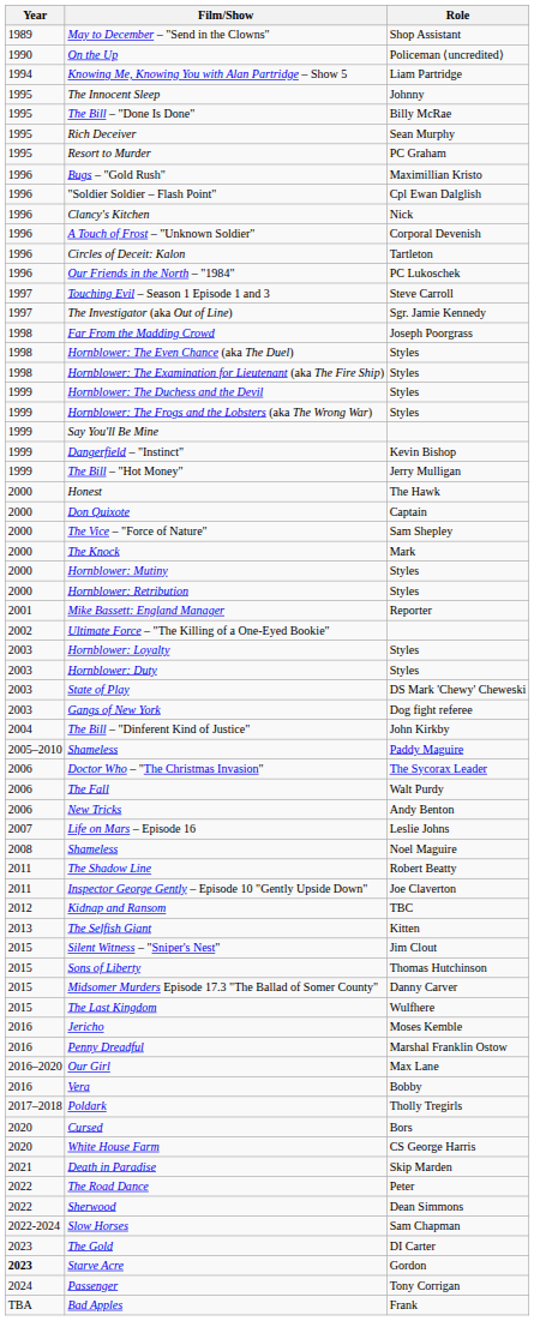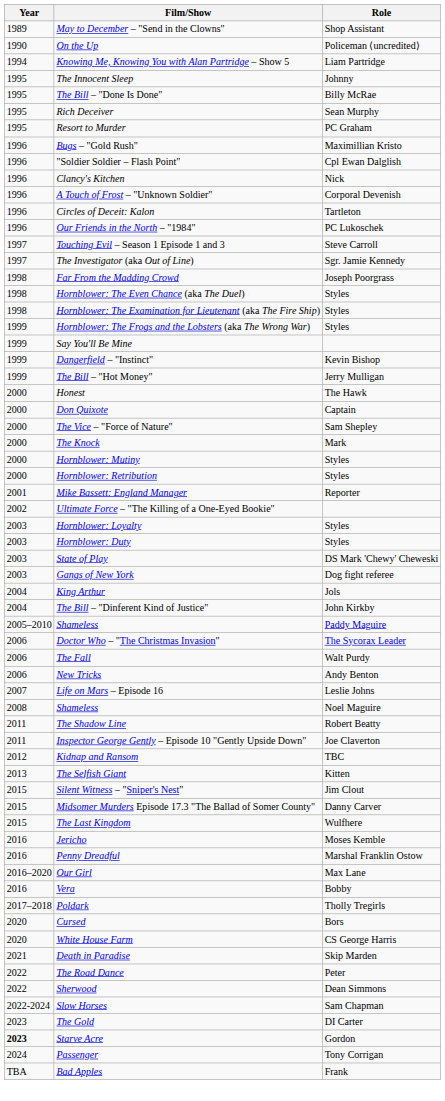- row: 1999 | Hornblower: The Duchess and the Devil | Styles
+ row: 2004 | King Arthur | Jols
- row: 2015 | Sons of Liberty | Thomas Hutchinson
